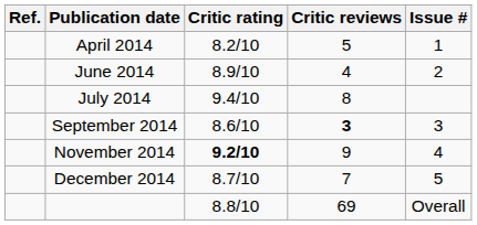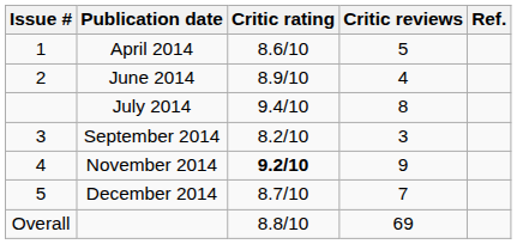columns swapped: Issue # <-> Ref.
April 2014 | Critic rating: 8.2/10 -> 8.6/10
September 2014 | Critic rating: 8.6/10 -> 8.2/10
September 2014 | Critic reviews: bold -> normal
